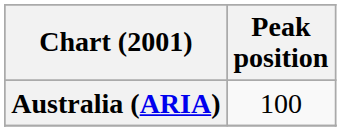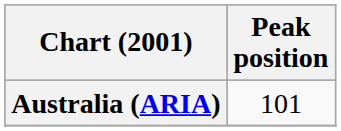Australia (ARIA) | Peak position: 100 -> 101
